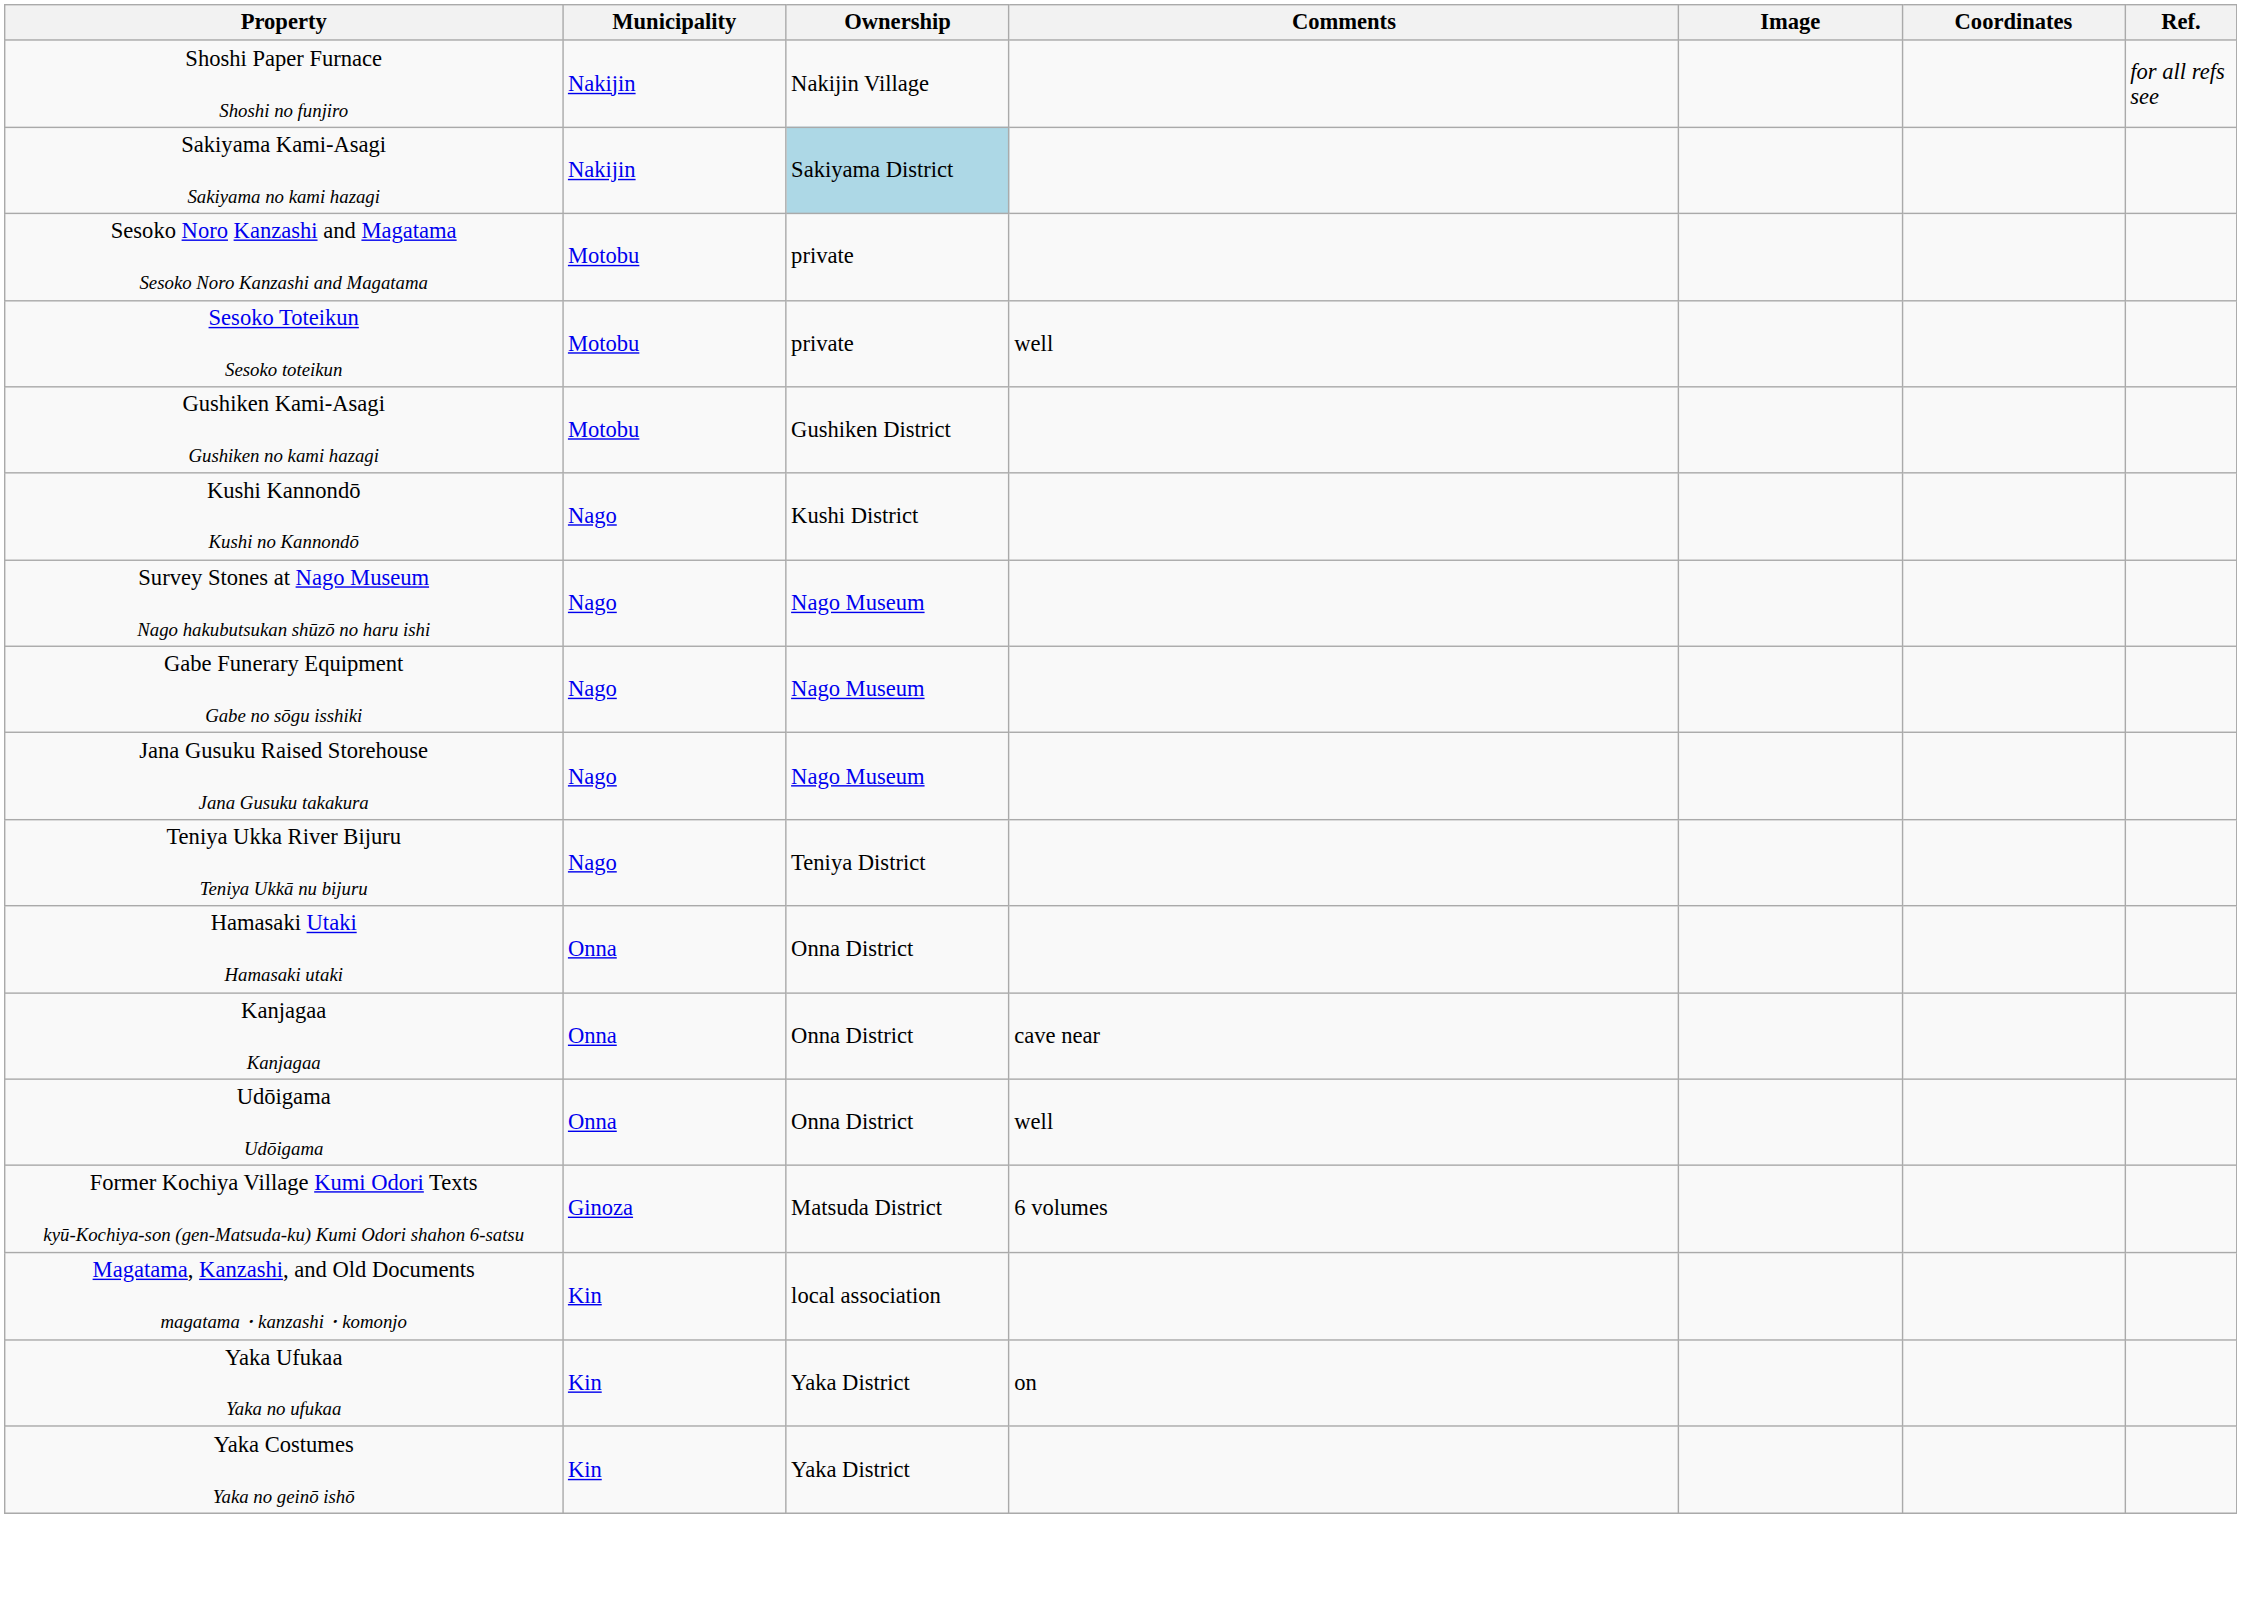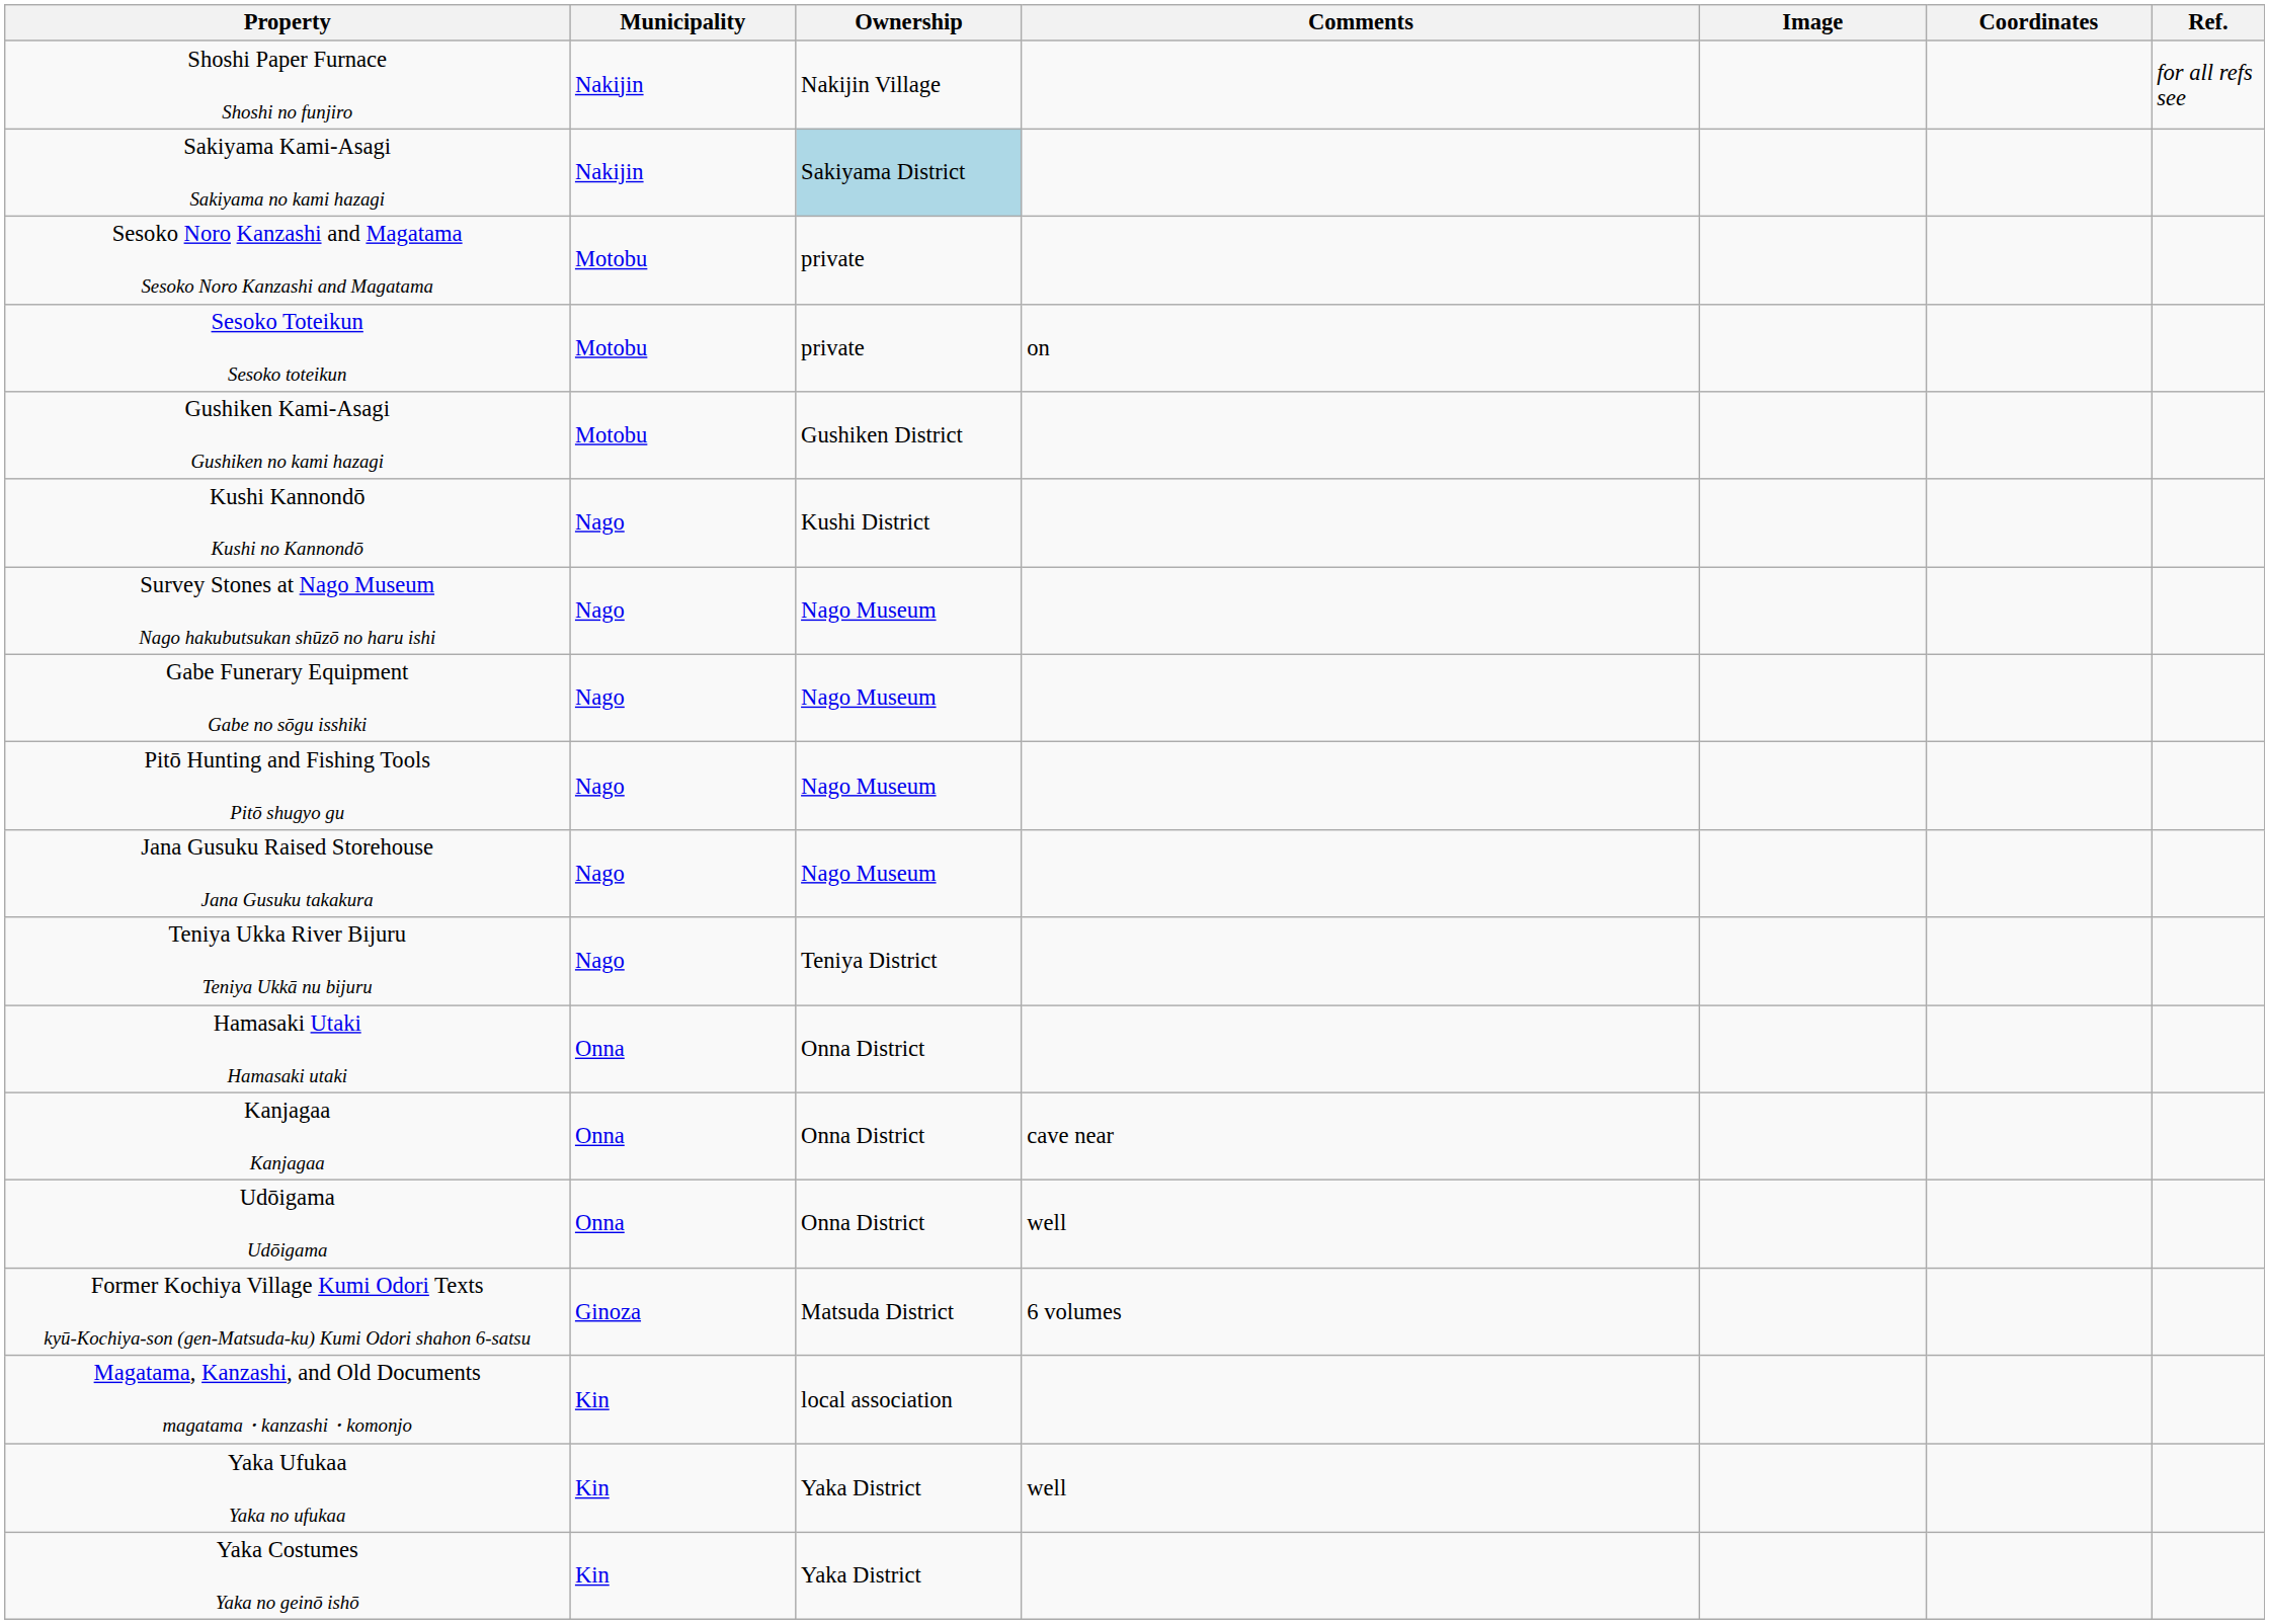Sesoko Toteikun Sesoko toteikun | Comments: well -> on
+ row: Pitō Hunting and Fishing Tools Pitō shugyo gu | Nago | Nago Museum
Yaka Ufukaa Yaka no ufukaa | Comments: on -> well
